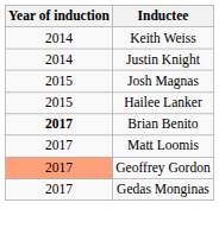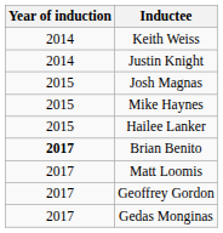+ row: 2015 | Mike Haynes
Geoffrey Gordon | Year of induction: lightsalmon background -> no background
